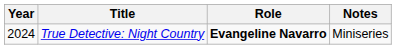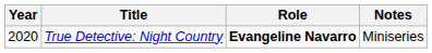True Detective: Night Country | Year: 2024 -> 2020
